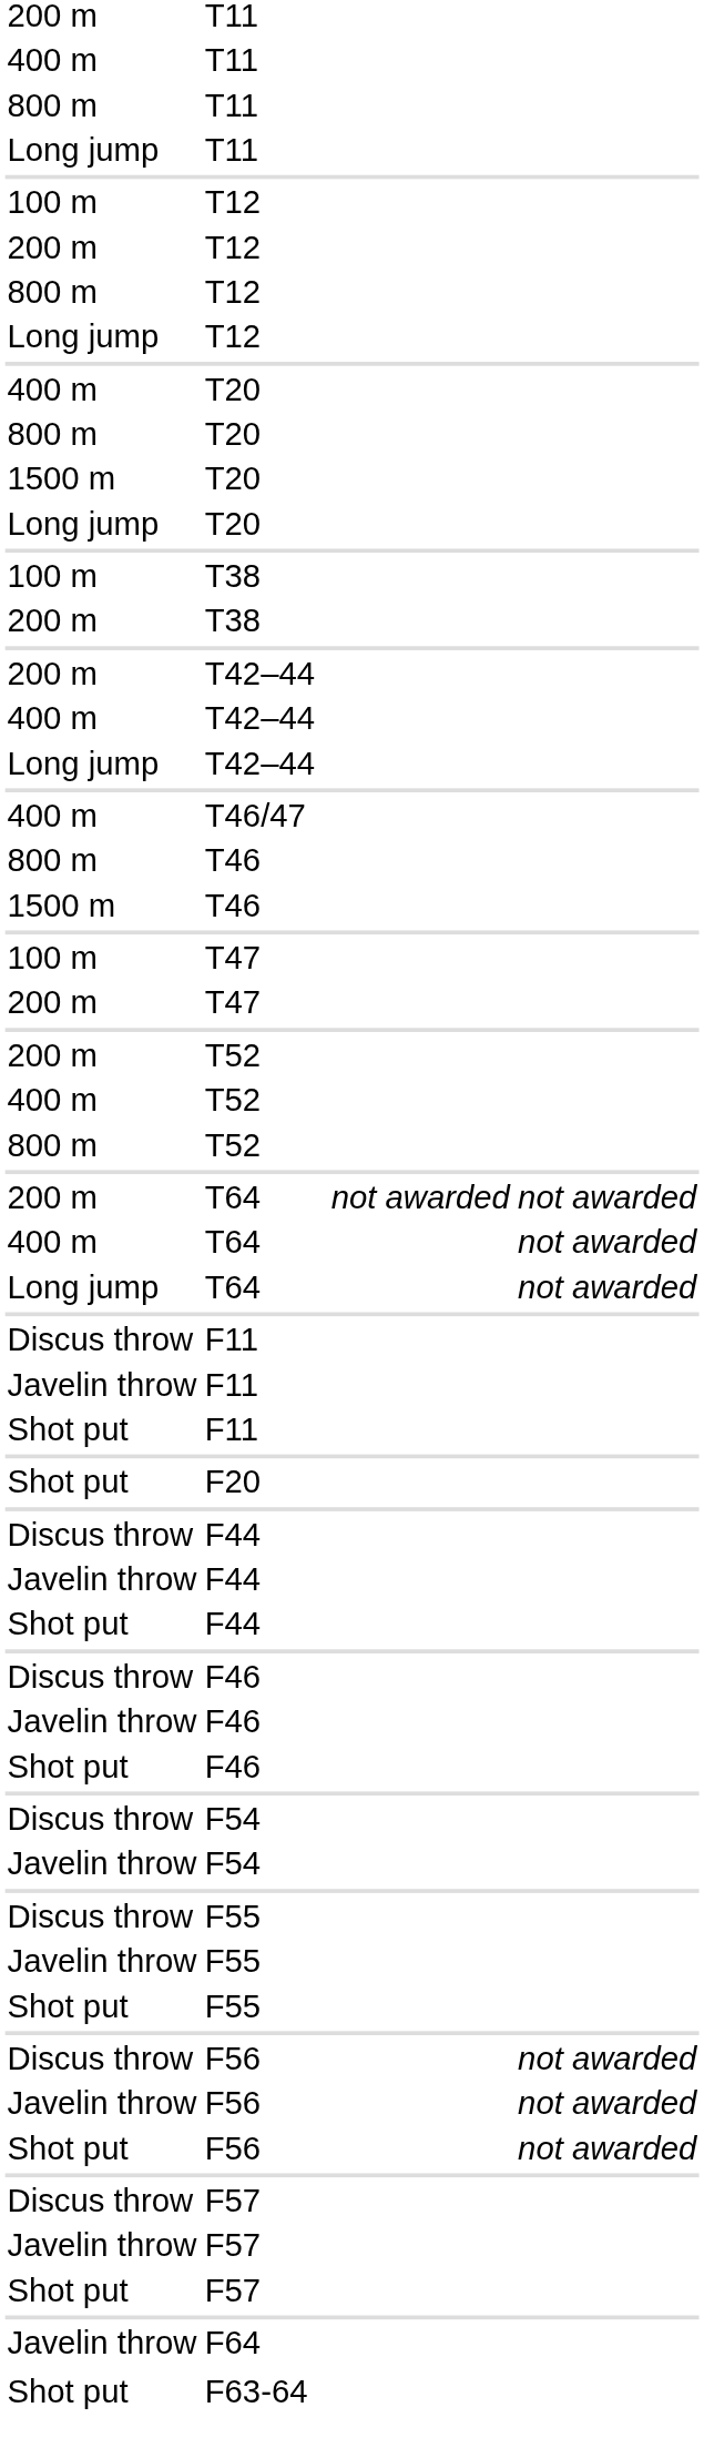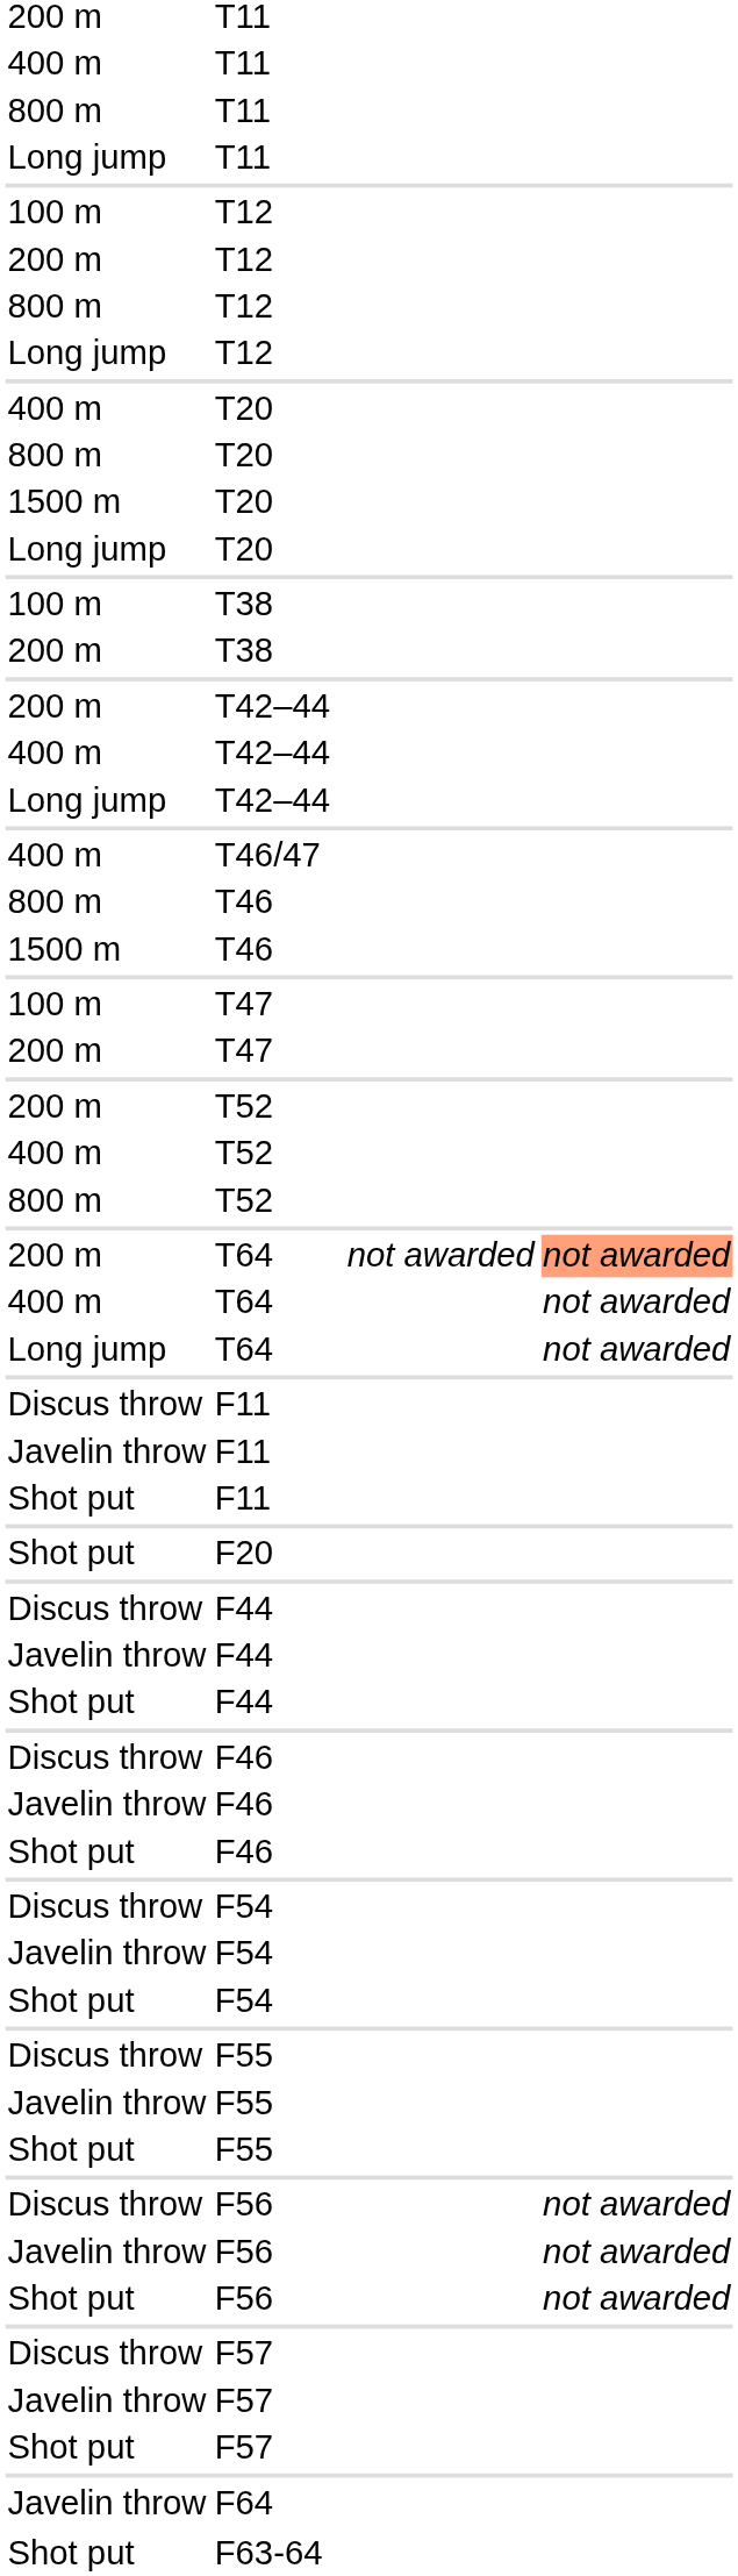200 m / T64 | column 5: no background -> lightsalmon background
+ row: Shot put | F54
